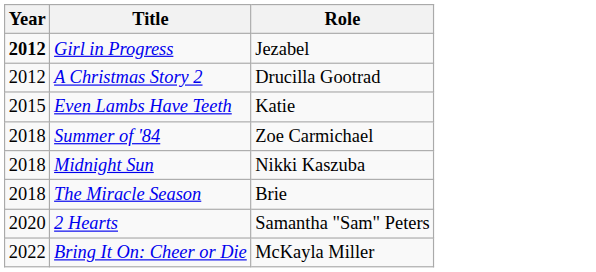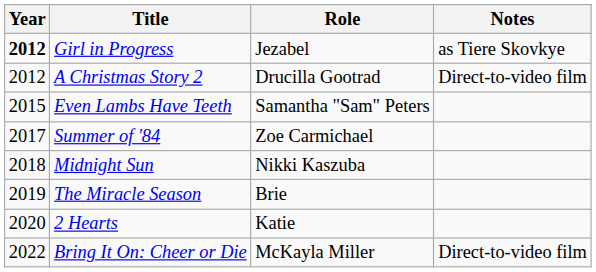+ column: Notes | as Tiere Skovkye | Direct-to-video film | Direct-to-video film
Even Lambs Have Teeth | Role: Katie -> Samantha "Sam" Peters
Summer of '84 | Year: 2018 -> 2017
The Miracle Season | Year: 2018 -> 2019
2 Hearts | Role: Samantha "Sam" Peters -> Katie
